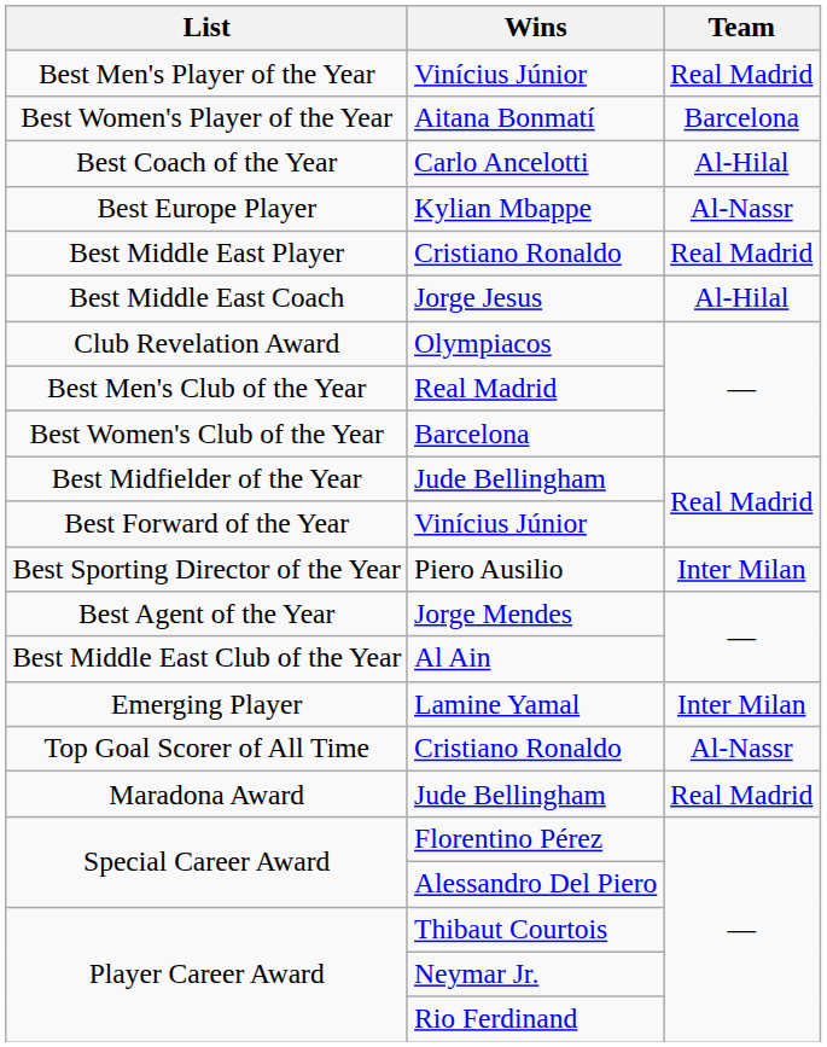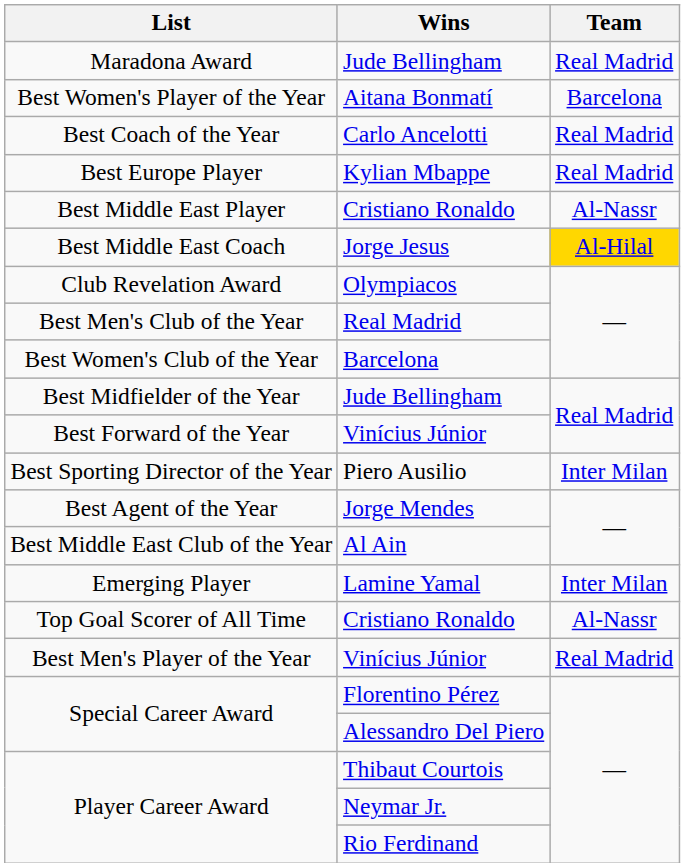rows swapped: Best Men's Player of the Year <-> Maradona Award
Best Coach of the Year | Team: Al-Hilal -> Real Madrid
Best Europe Player | Team: Al-Nassr -> Real Madrid
Best Middle East Player | Team: Real Madrid -> Al-Nassr
Best Middle East Coach | Team: no background -> gold background
